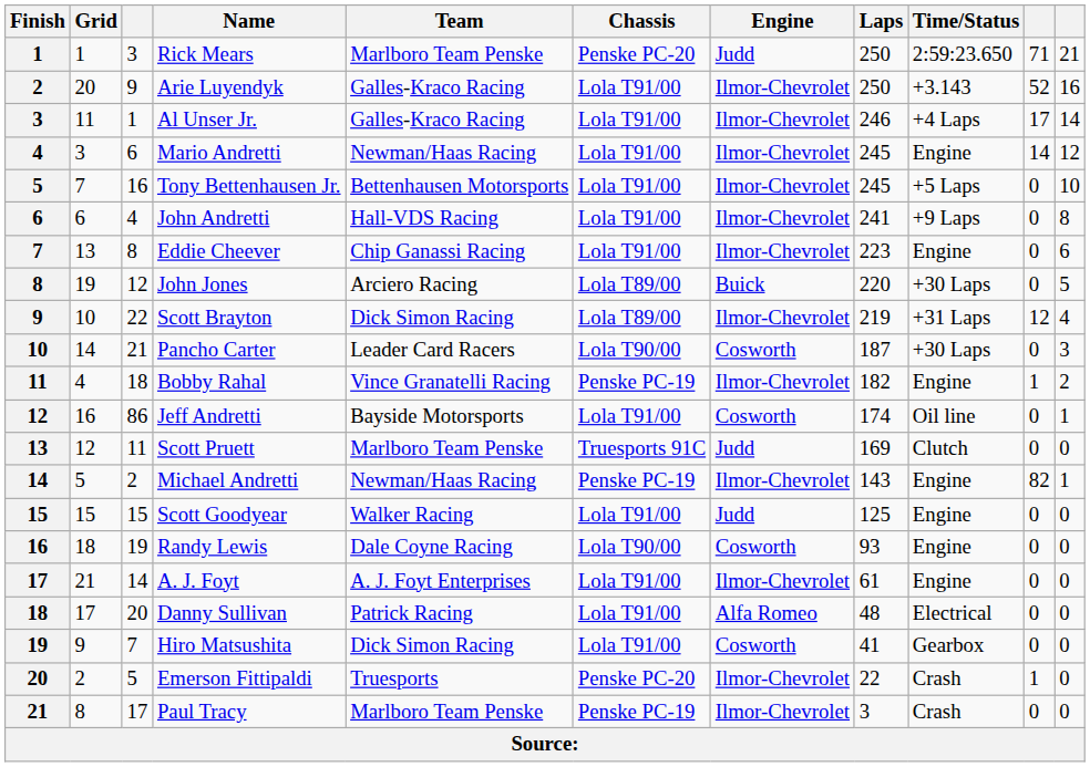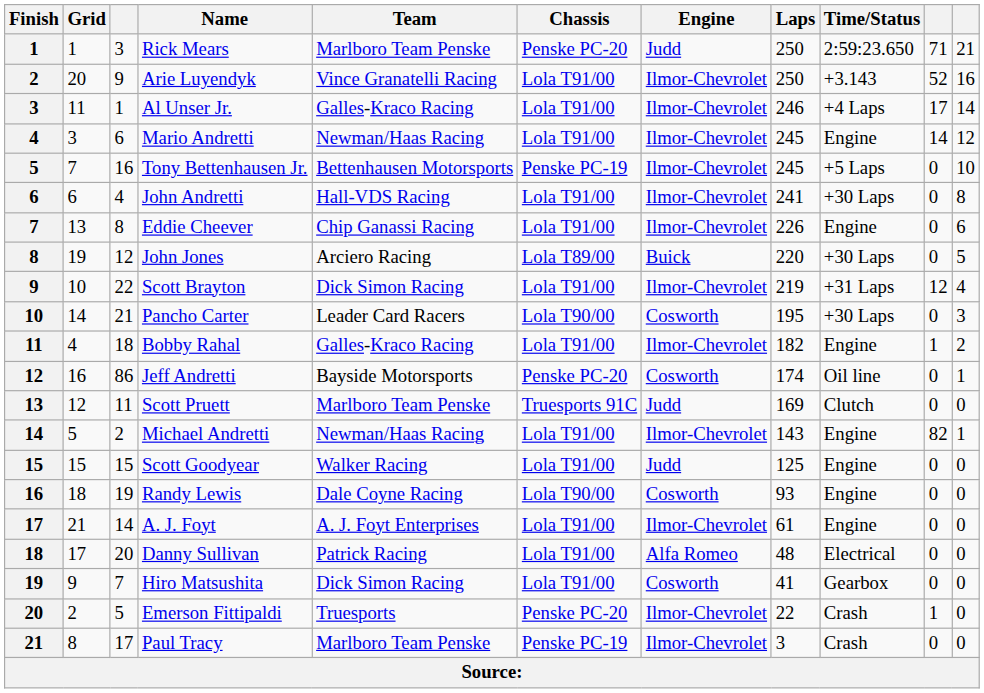Arie Luyendyk | Team: Galles-Kraco Racing -> Vince Granatelli Racing
Tony Bettenhausen Jr. | Chassis: Lola T91/00 -> Penske PC-19
John Andretti | Time/Status: +9 Laps -> +30 Laps
Eddie Cheever | Laps: 223 -> 226
Scott Brayton | Chassis: Lola T89/00 -> Lola T91/00
Pancho Carter | Laps: 187 -> 195
Bobby Rahal | Team: Vince Granatelli Racing -> Galles-Kraco Racing
Bobby Rahal | Chassis: Penske PC-19 -> Lola T91/00
Jeff Andretti | Chassis: Lola T91/00 -> Penske PC-20
Michael Andretti | Chassis: Penske PC-19 -> Lola T91/00
